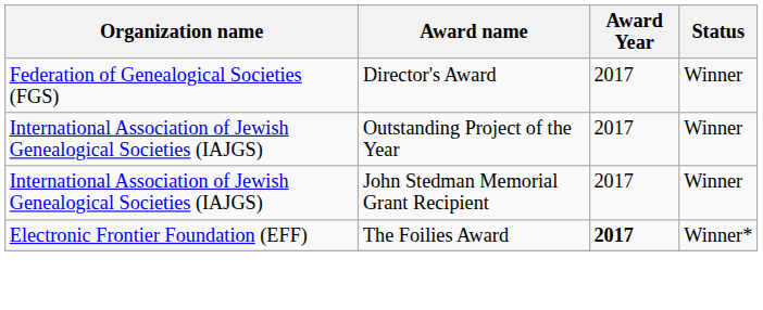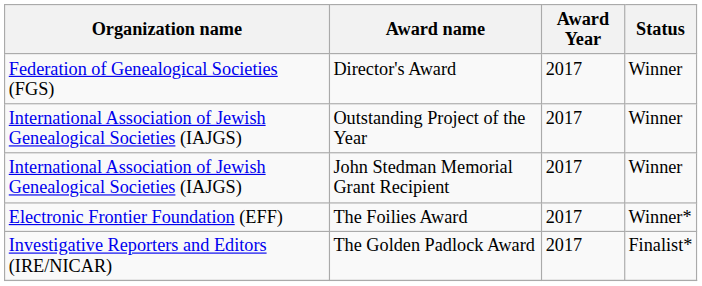The Foilies Award | Award Year: bold -> normal
+ row: Investigative Reporters and Editors (IRE/NICAR) | The Golden Padlock Award | 2017 | Finalist*
